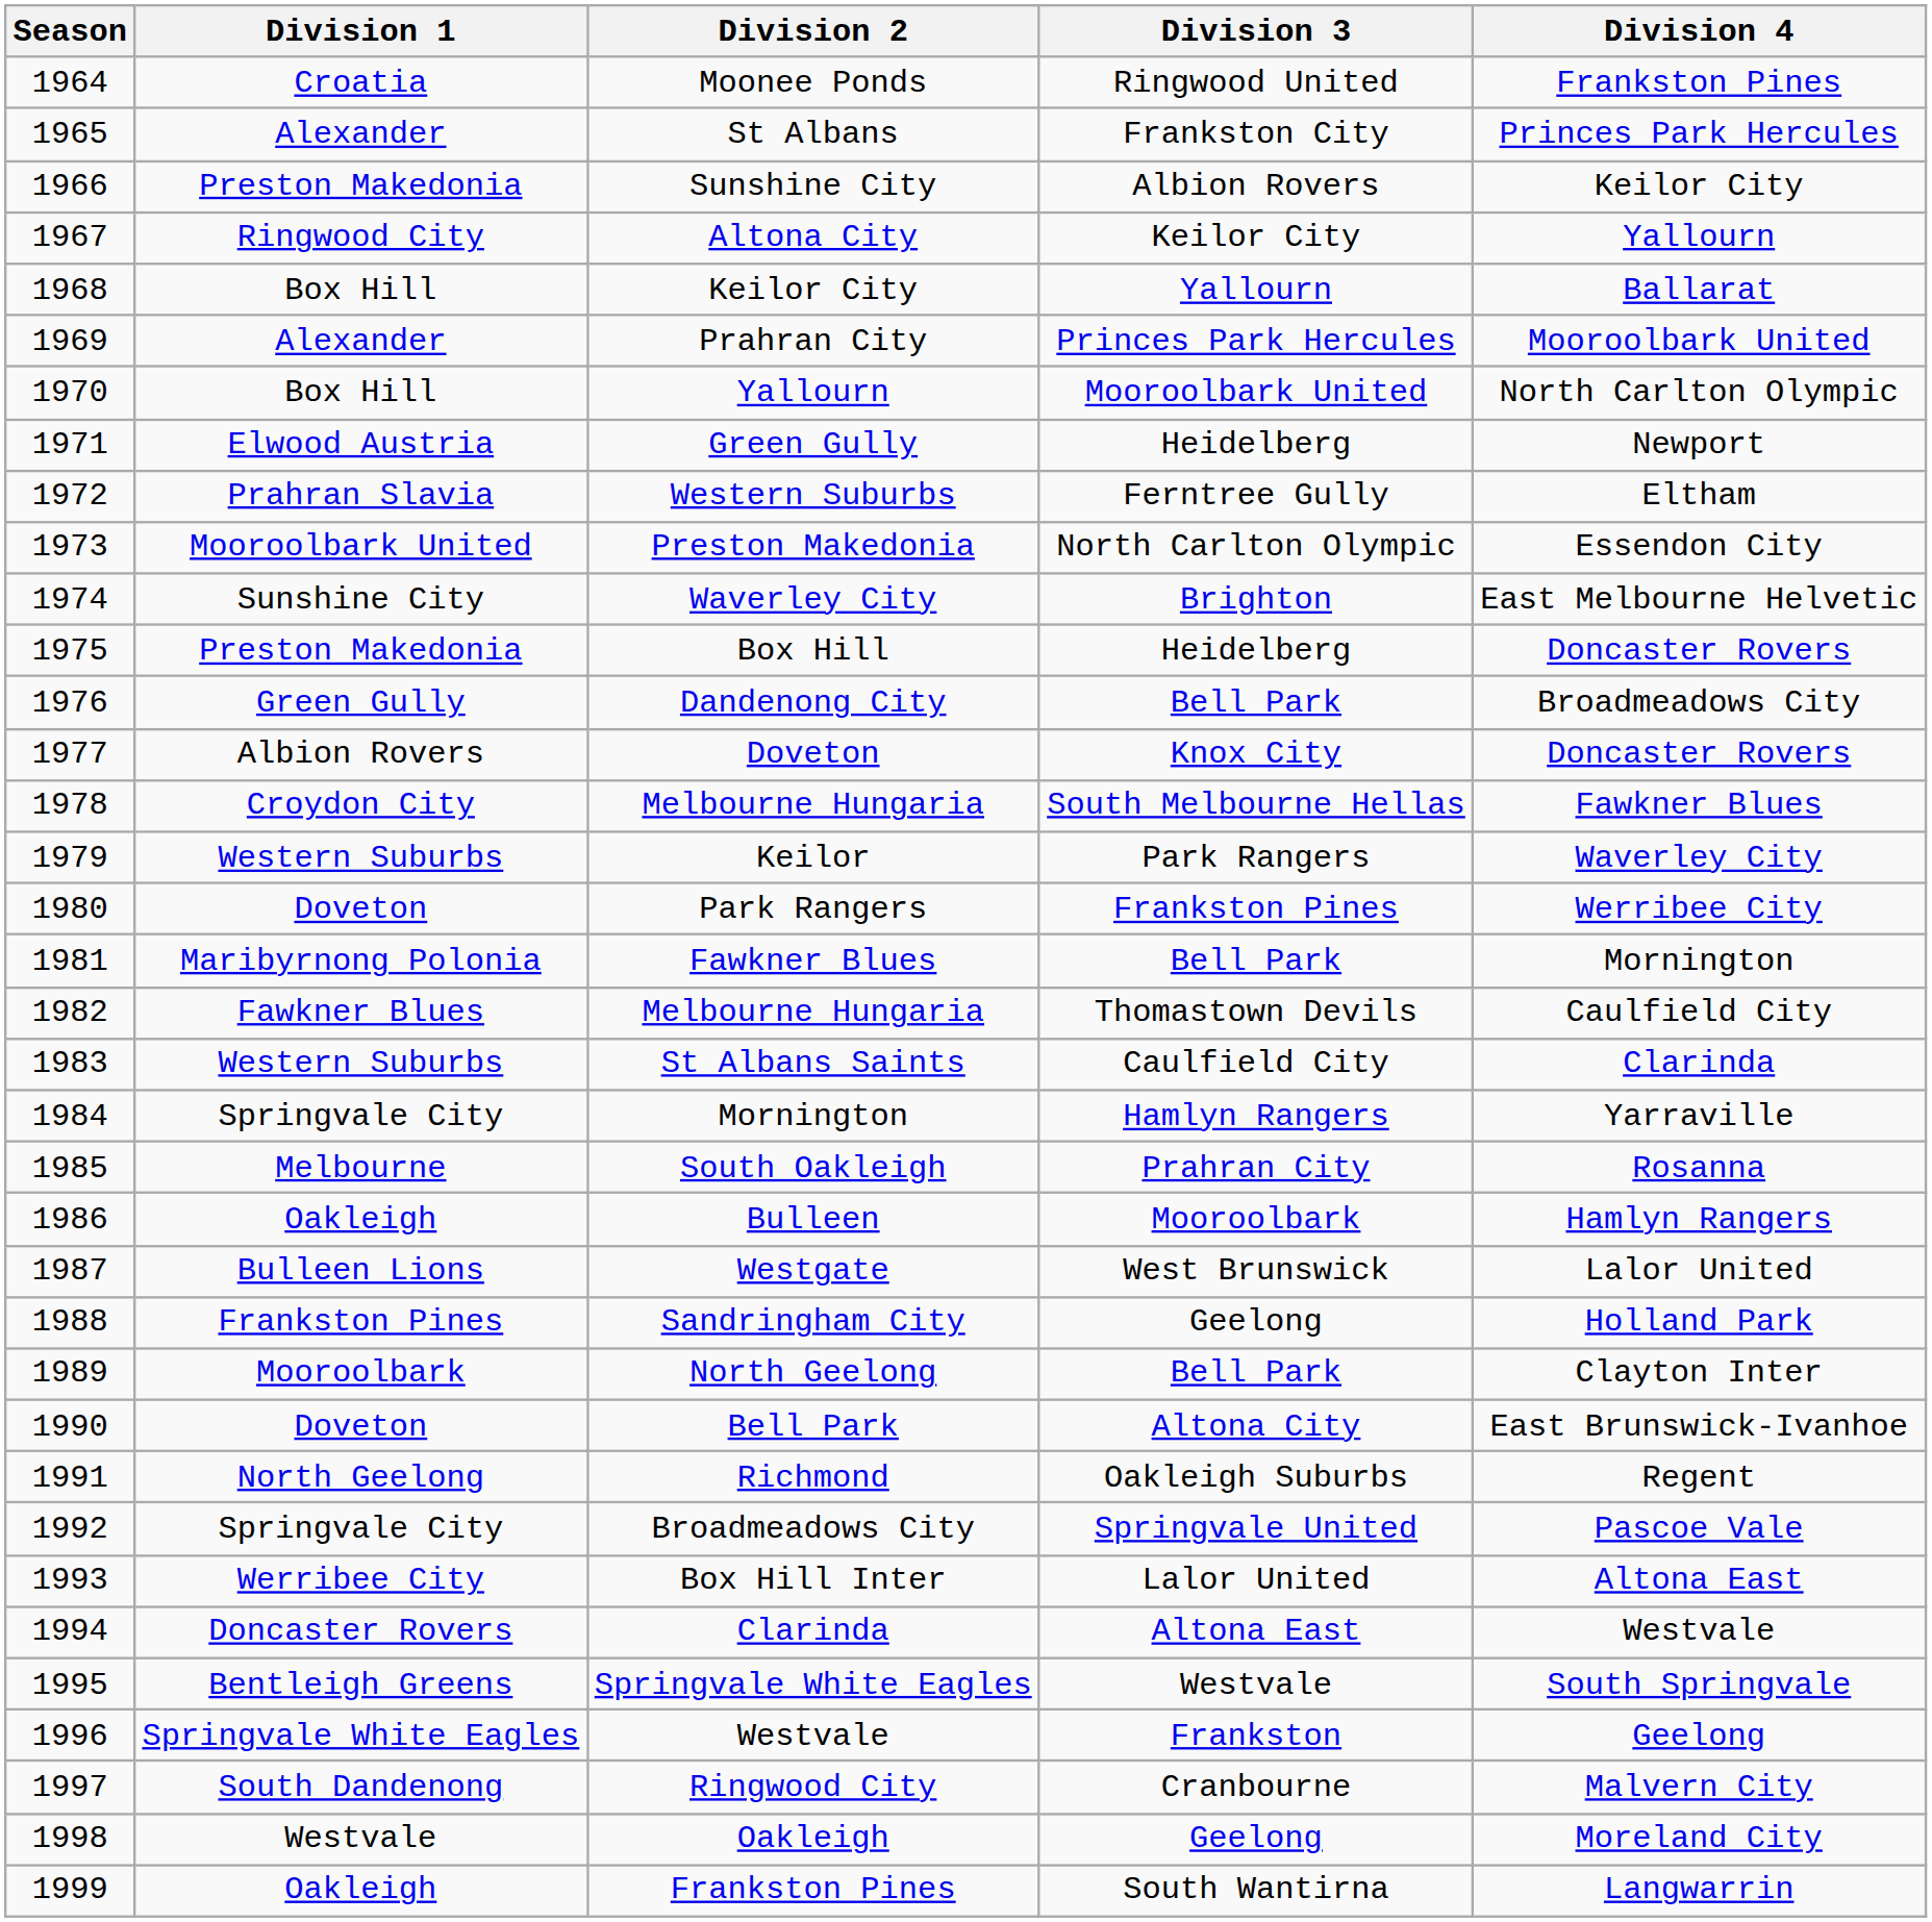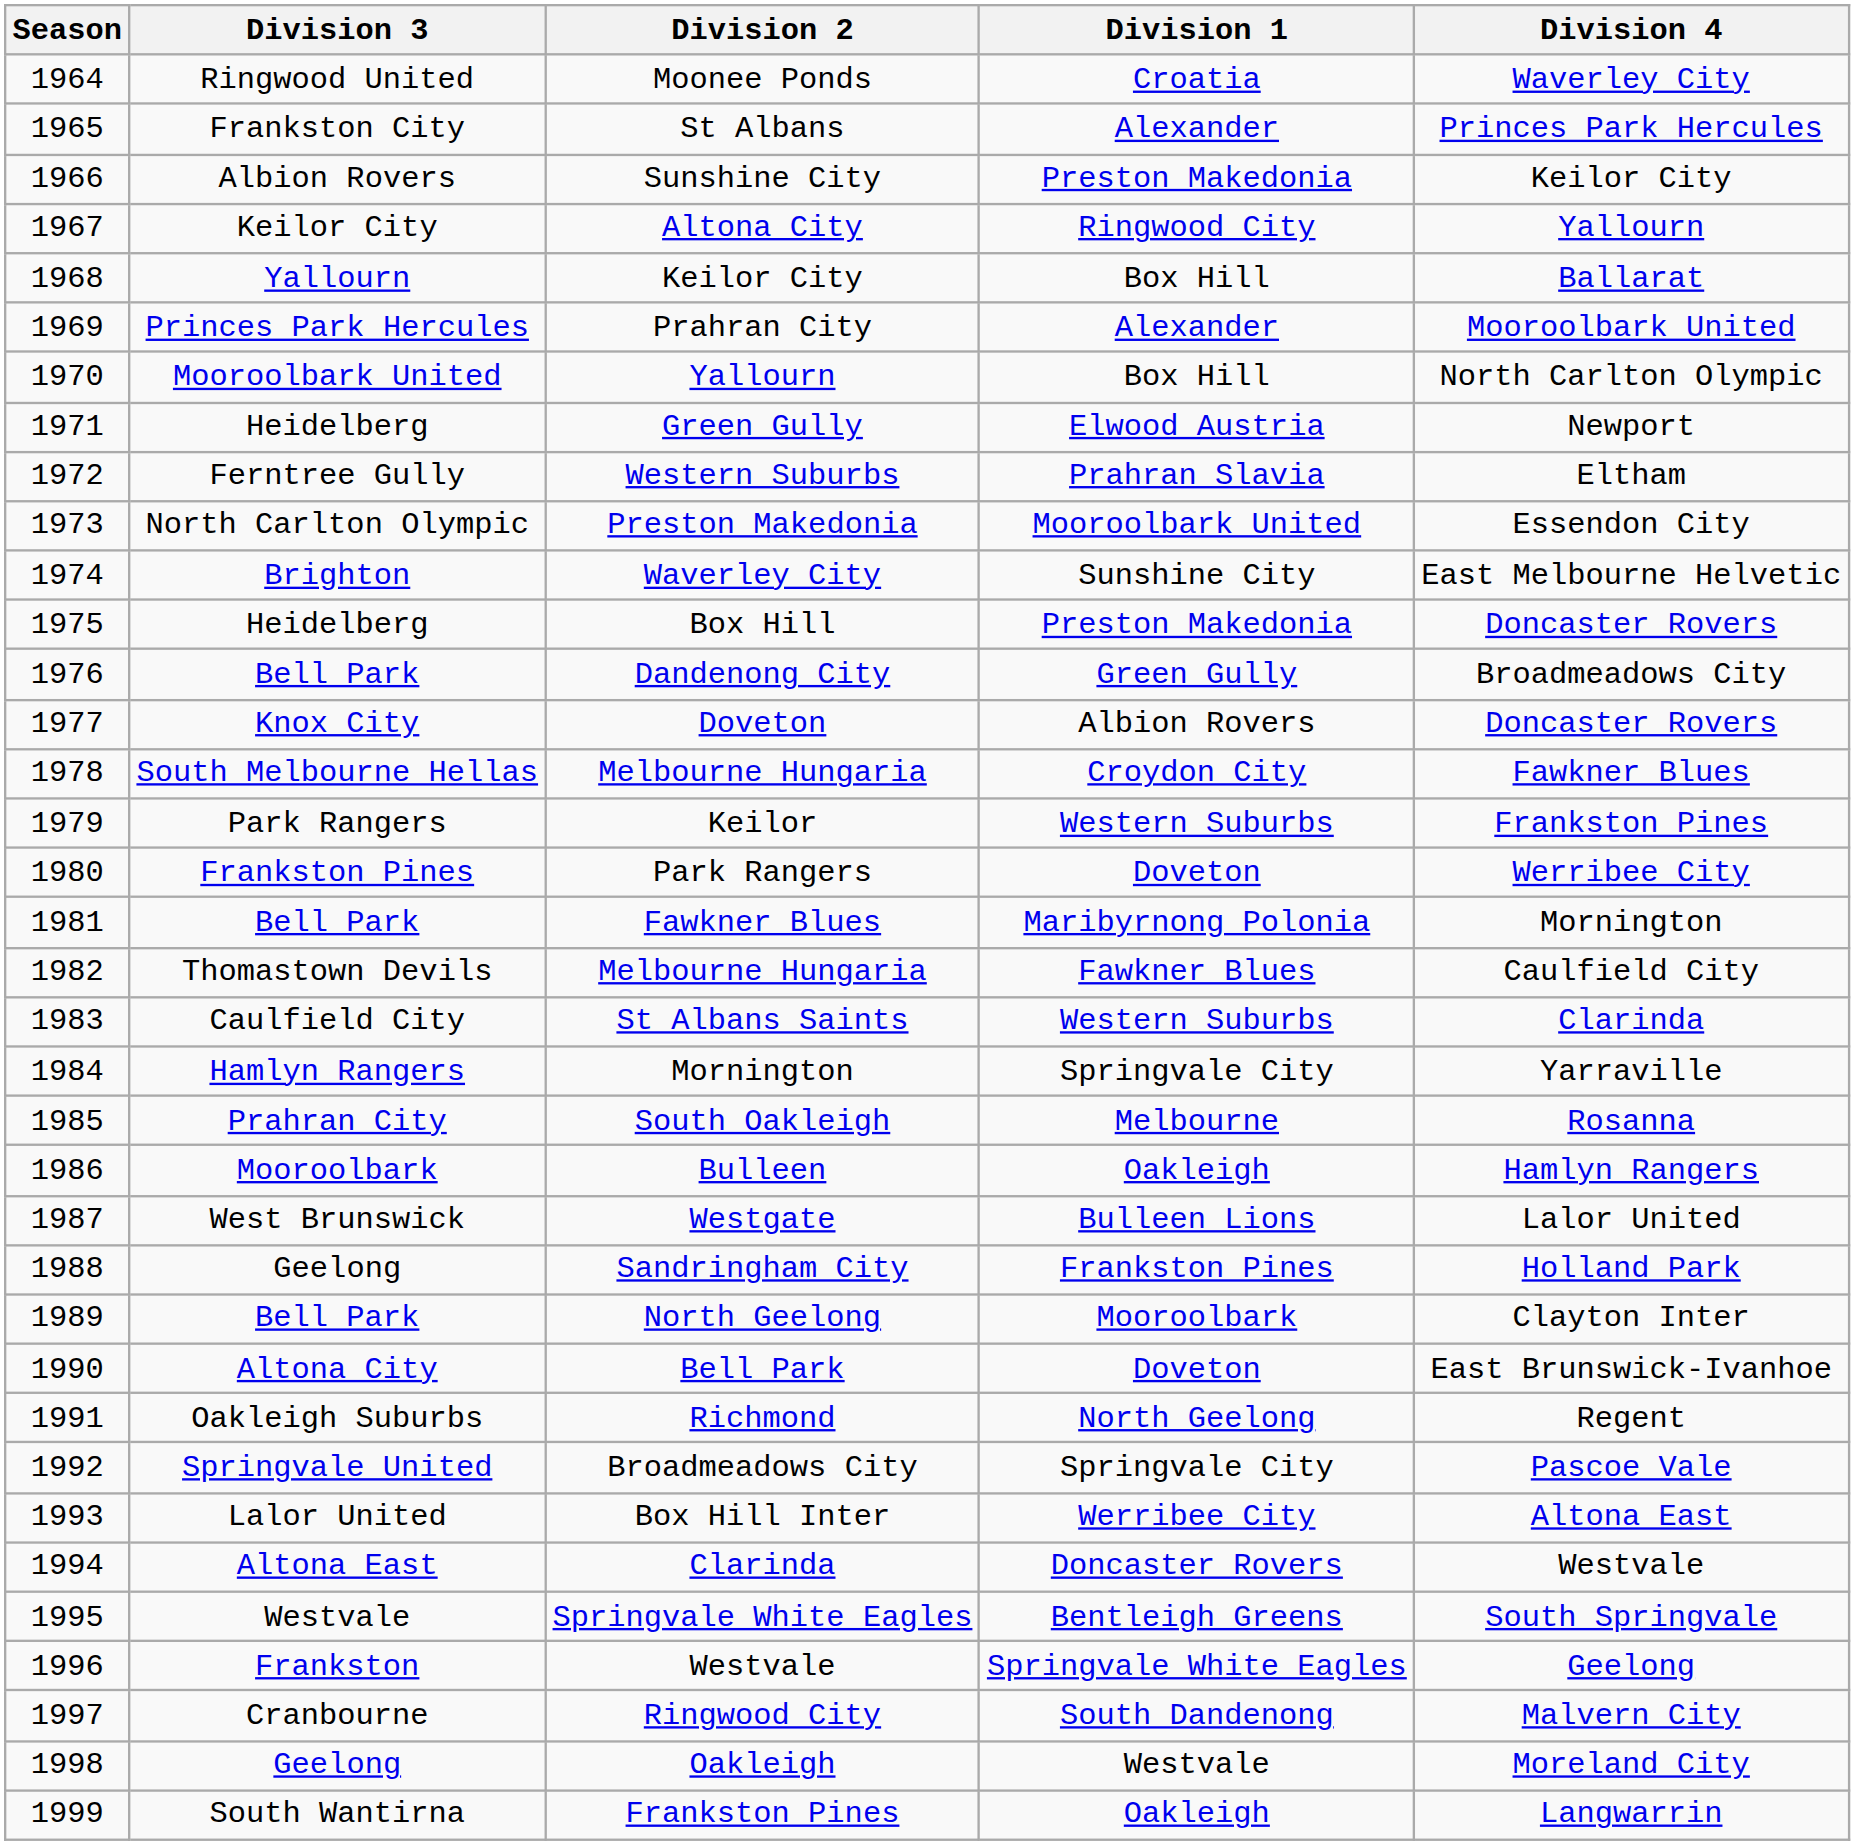columns swapped: Division 1 <-> Division 3
Moonee Ponds | Division 4: Frankston Pines -> Waverley City
Keilor | Division 4: Waverley City -> Frankston Pines
